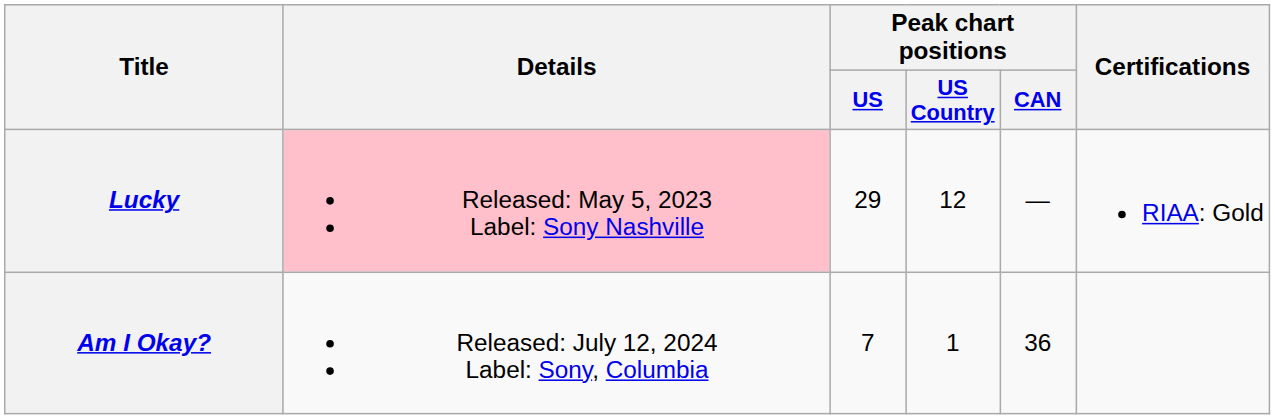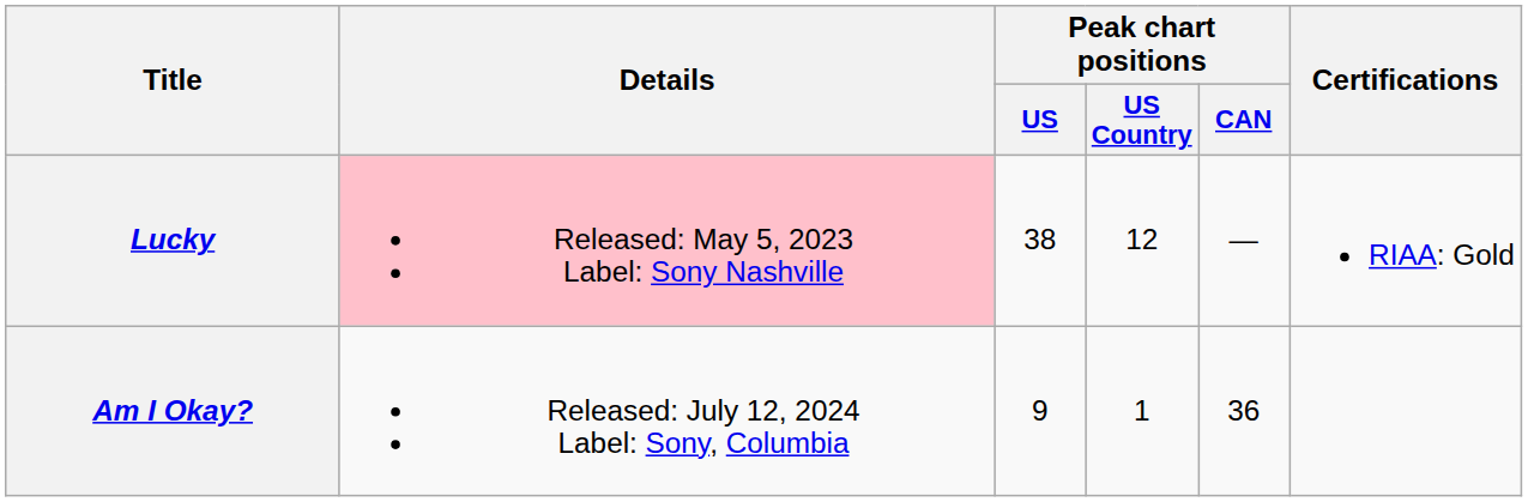Lucky | Peak chart positions / US: 29 -> 38
Am I Okay? | Peak chart positions / US: 7 -> 9
